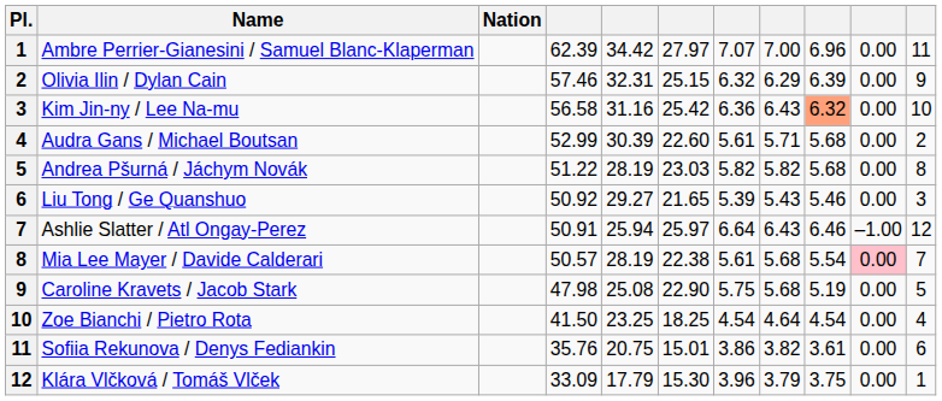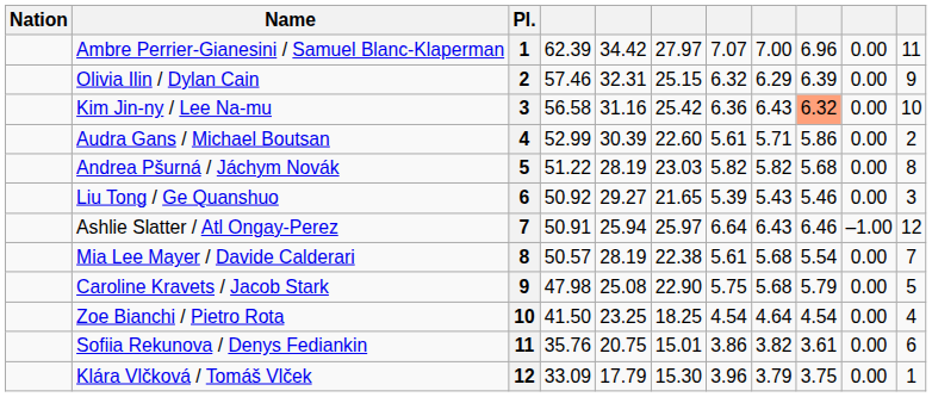columns swapped: Pl. <-> Nation
Audra Gans / Michael Boutsan | column 9: 5.68 -> 5.86
Mia Lee Mayer / Davide Calderari | column 10: pink background -> no background
Caroline Kravets / Jacob Stark | column 9: 5.19 -> 5.79
